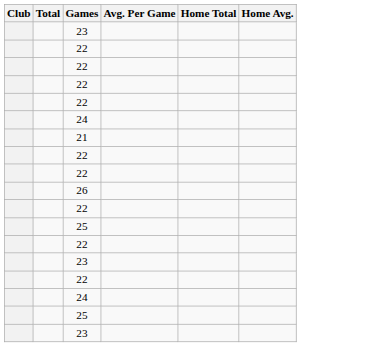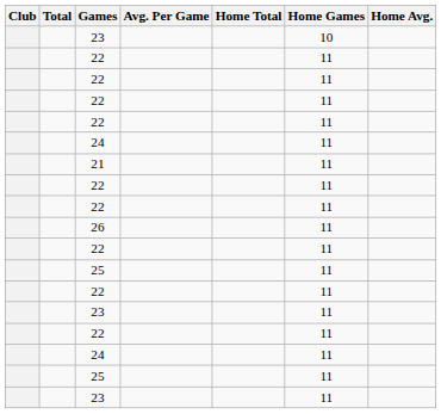+ column: Home Games | 10 | 11 | 11 | 11 | 11 | 11 | 11 | 11 | 11 | 11 | 11 | 11 | 11 | 11 | 11 | 11 | 11 | 11
